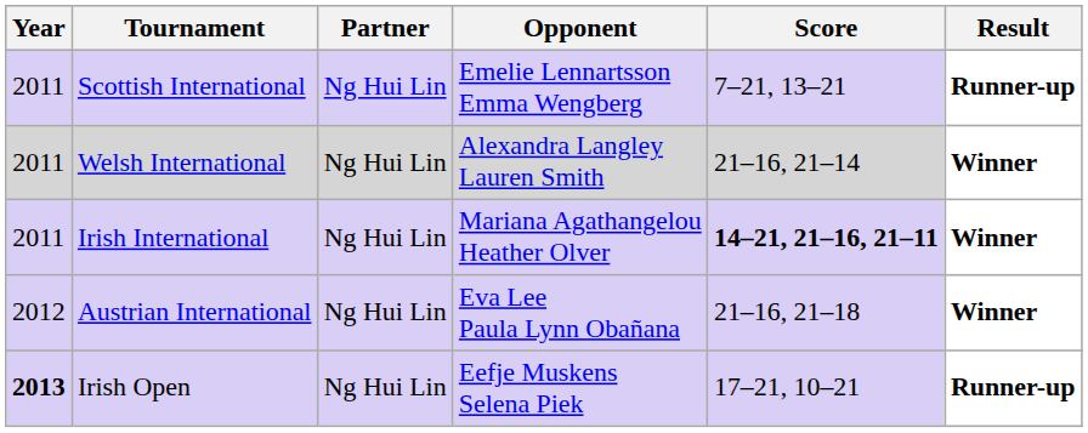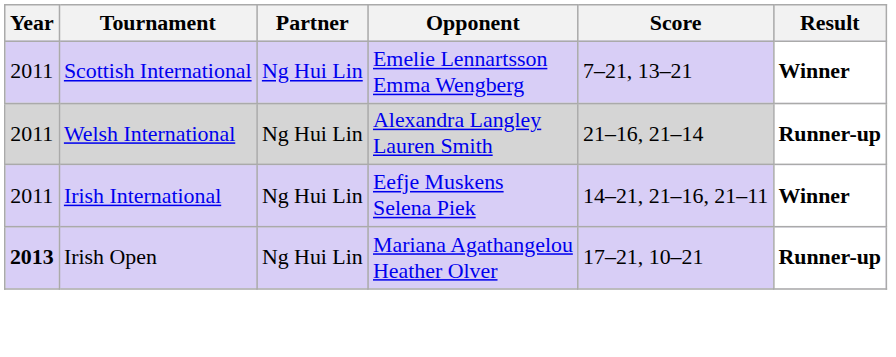Scottish International | Result: Runner-up -> Winner
Welsh International | Result: Winner -> Runner-up
Irish International | Opponent: Mariana Agathangelou Heather Olver -> Eefje Muskens Selena Piek
Irish International | Score: bold -> normal
- row: 2012 | Austrian International | Ng Hui Lin | Eva Lee Paula Lynn Obañana | 21–16, 21–18 | Winner
Irish Open | Opponent: Eefje Muskens Selena Piek -> Mariana Agathangelou Heather Olver
